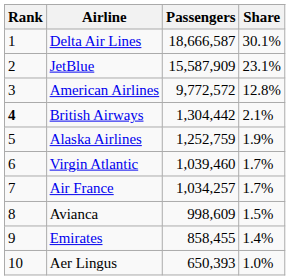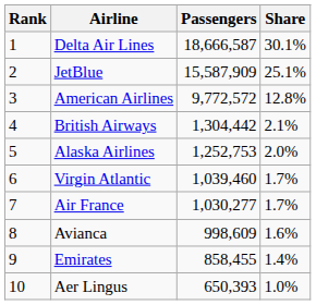JetBlue | Share: 23.1% -> 25.1%
British Airways | Rank: bold -> normal
Alaska Airlines | Passengers: 1,252,759 -> 1,252,753
Alaska Airlines | Share: 1.9% -> 2.0%
Air France | Passengers: 1,034,257 -> 1,030,277
Avianca | Share: 1.5% -> 1.6%
